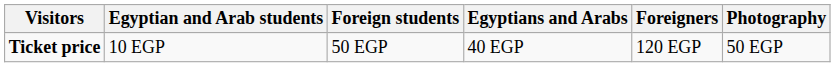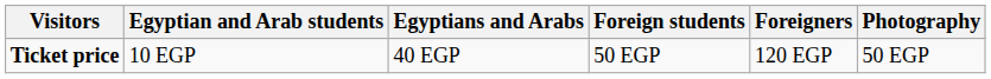columns swapped: Egyptians and Arabs <-> Foreign students
